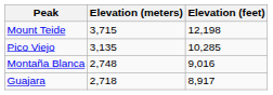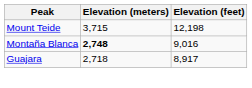- row: Pico Viejo | 3,135 | 10,285
Montaña Blanca | Elevation (meters): normal -> bold
